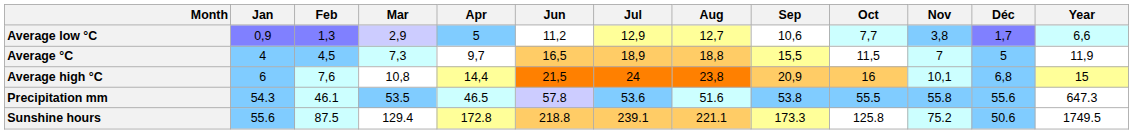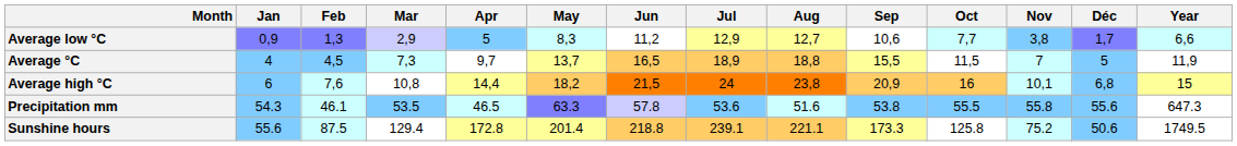+ column: May | 8,3 | 13,7 | 18,2 | 63.3 | 201.4
